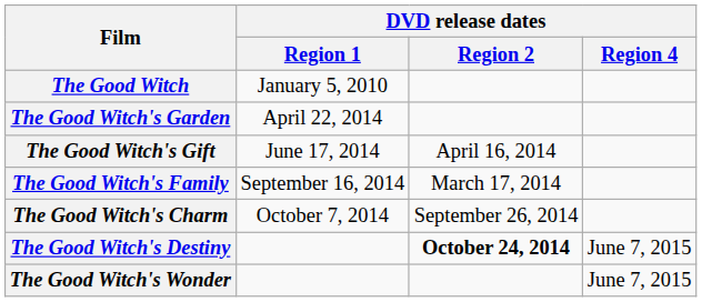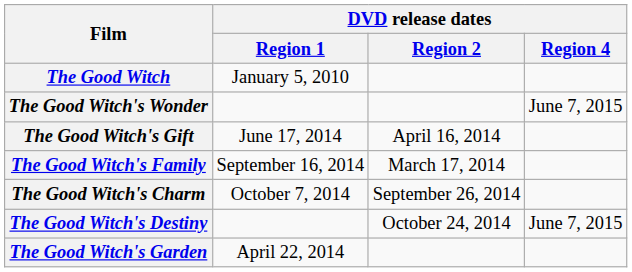rows swapped: The Good Witch's Garden <-> The Good Witch's Wonder
The Good Witch's Destiny | DVD release dates / Region 2: bold -> normal
